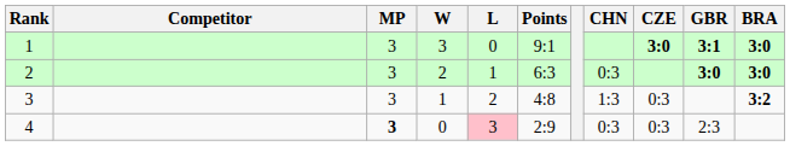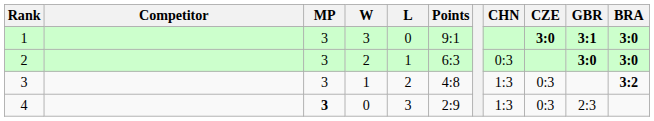4 | L: pink background -> no background
4 | CHN: 0:3 -> 1:3
